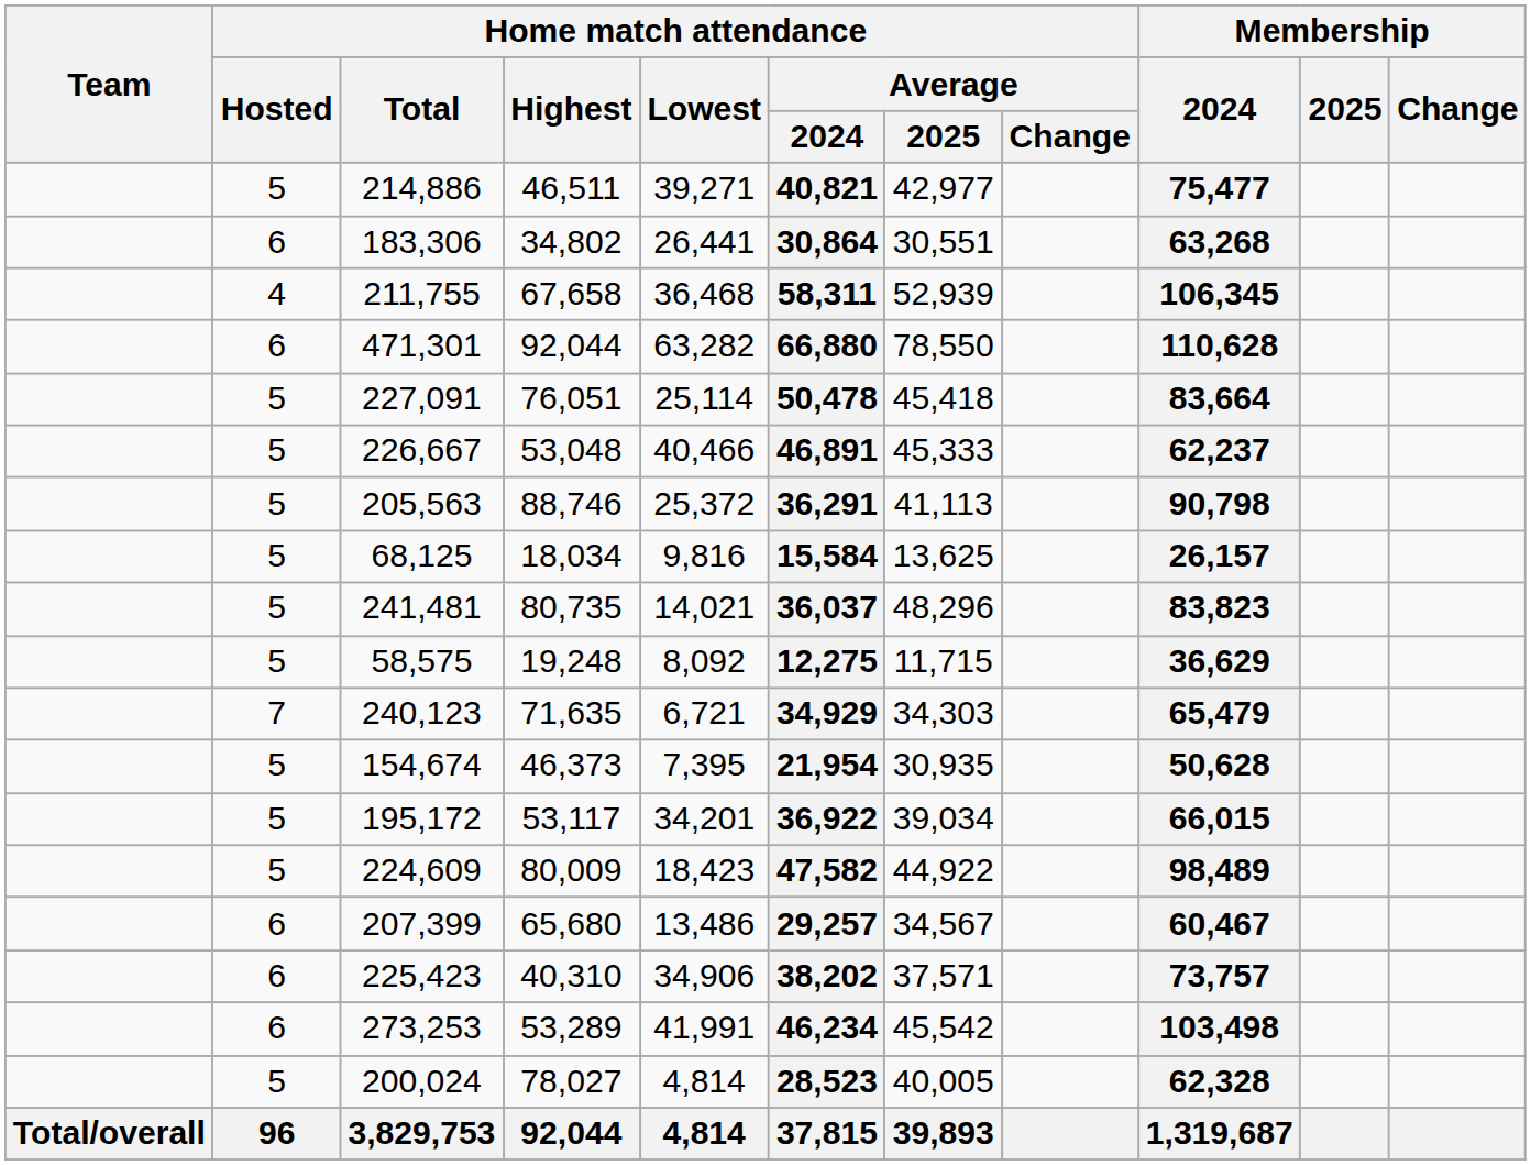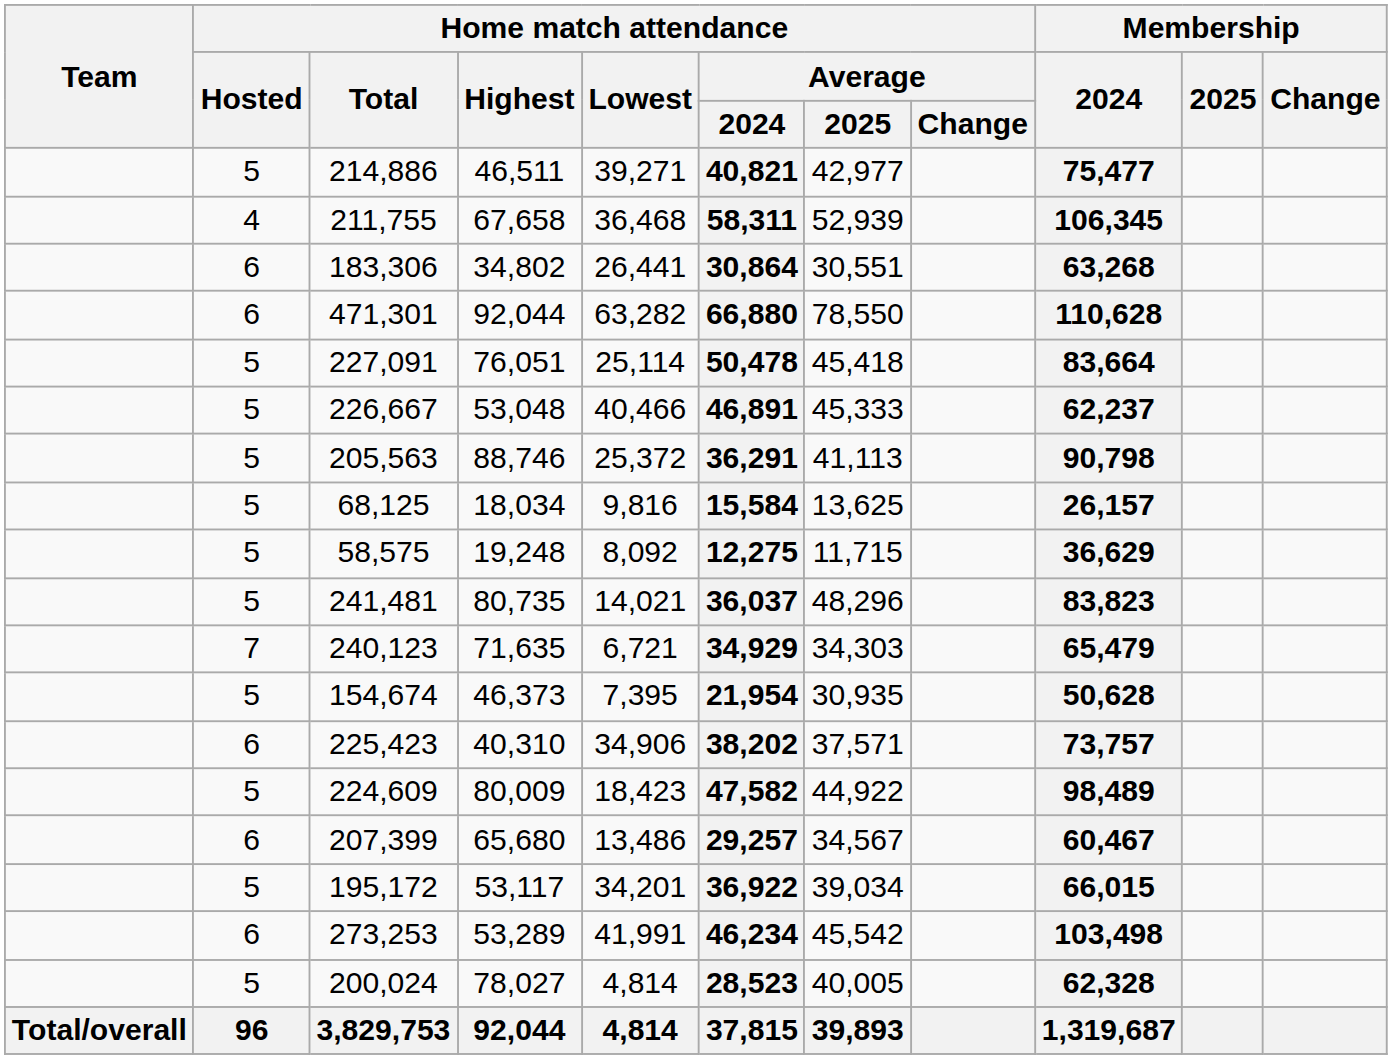rows swapped: 183,306 <-> 211,755
rows swapped: 58,575 <-> 241,481
rows swapped: 195,172 <-> 225,423
